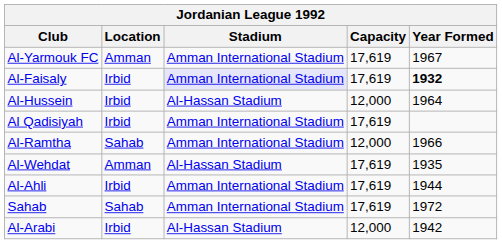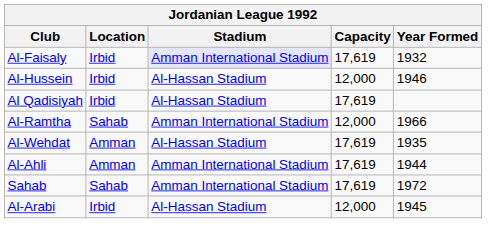- row: Al-Yarmouk FC | Amman | Amman International Stadium | 17,619 | 1967
Al-Faisaly | Year Formed: bold -> normal
Al-Hussein | Year Formed: 1964 -> 1946
Al Qadisiyah | Stadium: Amman International Stadium -> Al-Hassan Stadium
Al-Ahli | Location: Irbid -> Amman
Al-Arabi | Year Formed: 1942 -> 1945
